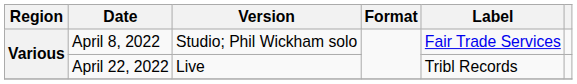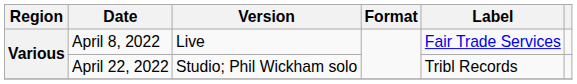April 8, 2022 | Version: Studio; Phil Wickham solo -> Live
April 22, 2022 | Version: Live -> Studio; Phil Wickham solo
